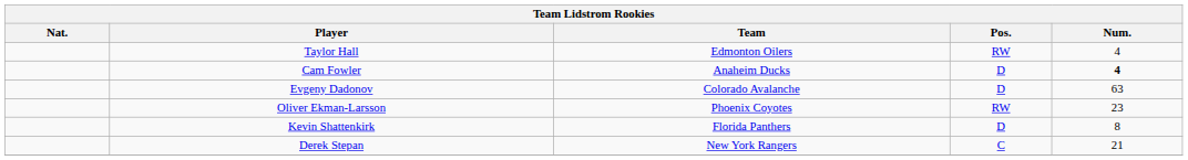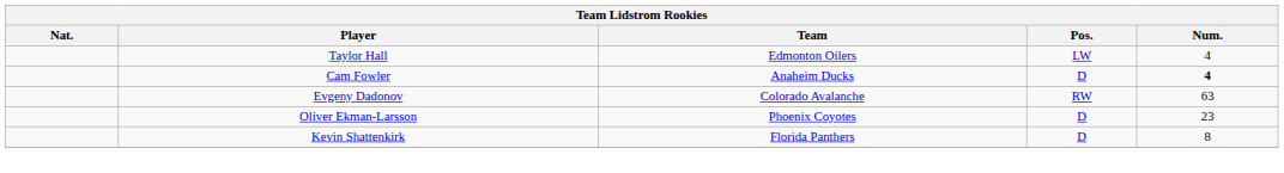Taylor Hall | Pos.: RW -> LW
Evgeny Dadonov | Pos.: D -> RW
Oliver Ekman-Larsson | Pos.: RW -> D
- row: Derek Stepan | New York Rangers | C | 21
